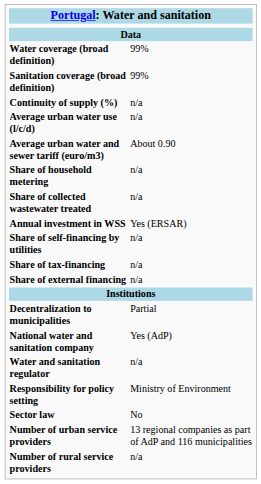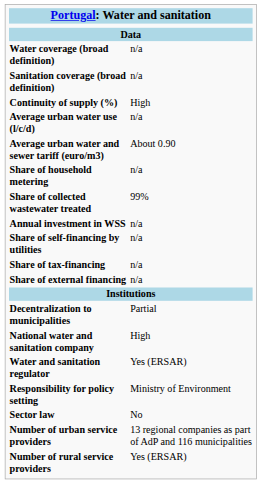Water coverage (broad definition) | column 2: 99% -> n/a
Sanitation coverage (broad definition) | column 2: 99% -> n/a
Continuity of supply (%) | column 2: n/a -> High
Share of collected wastewater treated | column 2: n/a -> 99%
Annual investment in WSS | column 2: Yes (ERSAR) -> n/a
National water and sanitation company | column 2: Yes (AdP) -> High
Water and sanitation regulator | column 2: n/a -> Yes (ERSAR)
Number of rural service providers | column 2: n/a -> Yes (ERSAR)
